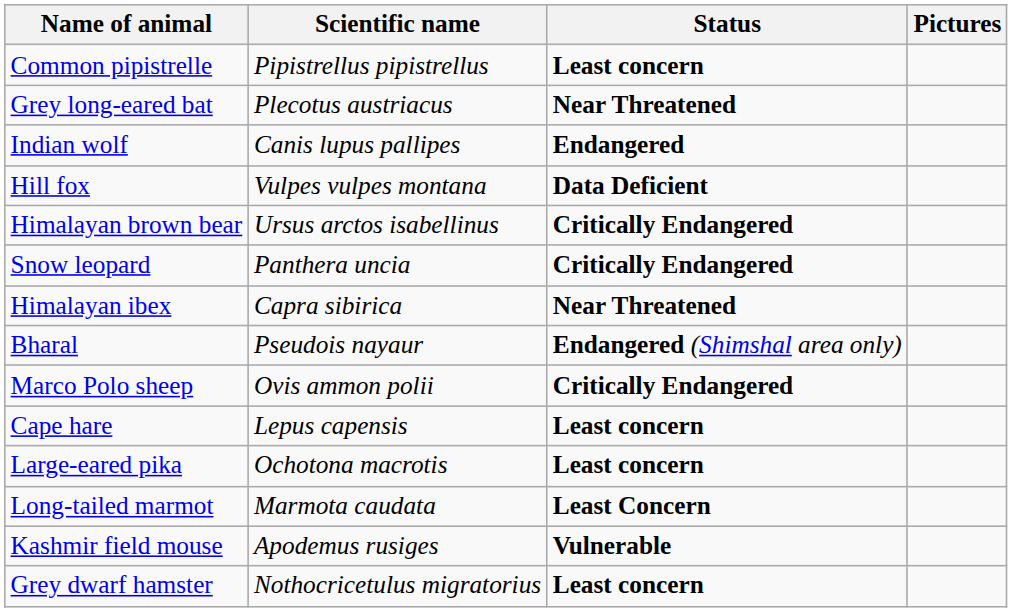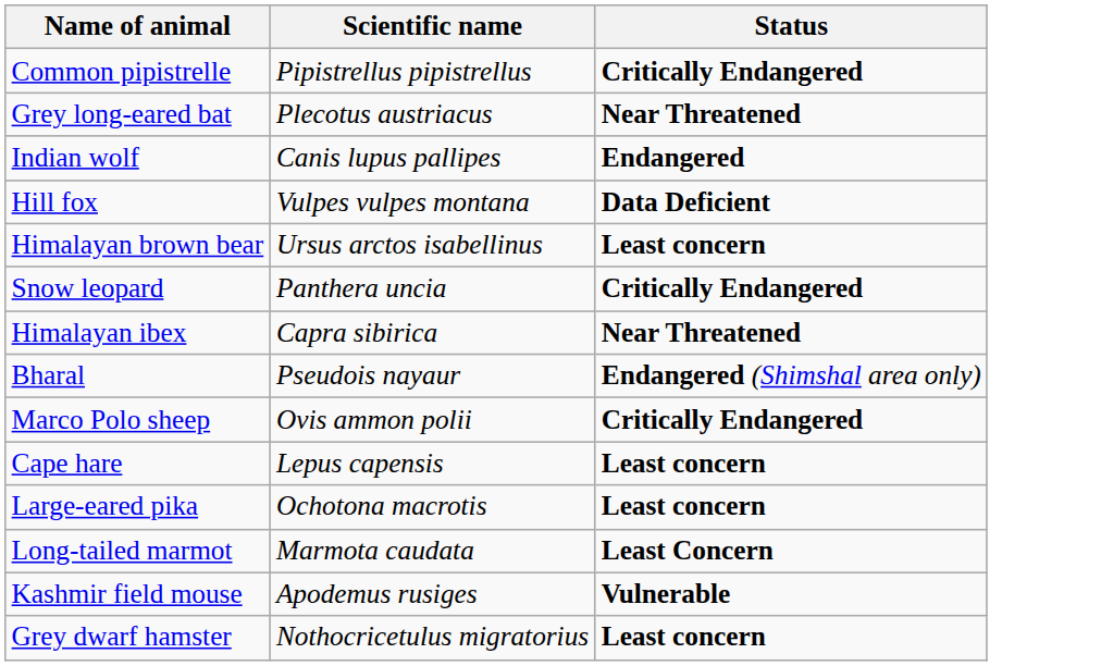- column: Pictures
Common pipistrelle | Status: Least concern -> Critically Endangered
Himalayan brown bear | Status: Critically Endangered -> Least concern
